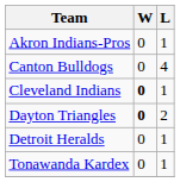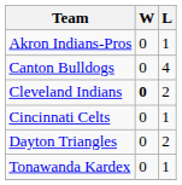Cleveland Indians | L: 1 -> 2
+ row: Cincinnati Celts | 0 | 1
Dayton Triangles | W: bold -> normal
- row: Detroit Heralds | 0 | 1
